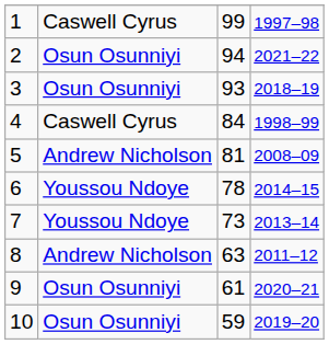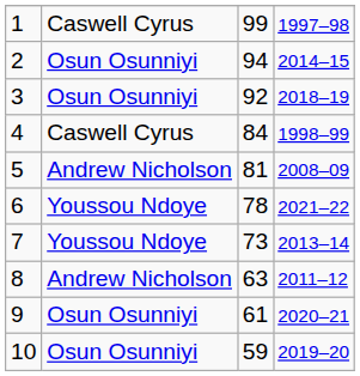2 | column 4: 2021–22 -> 2014–15
3 | column 3: 93 -> 92
6 | column 4: 2014–15 -> 2021–22
